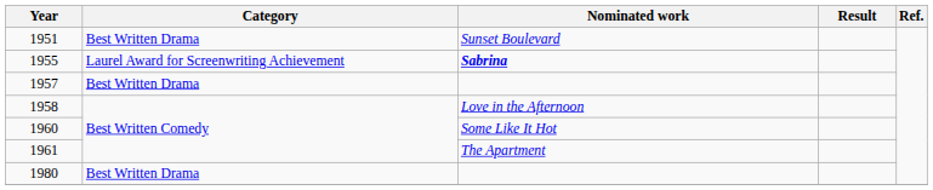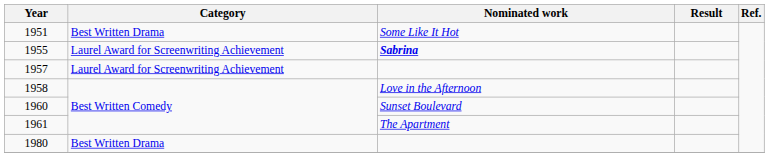1951 | Nominated work: Sunset Boulevard -> Some Like It Hot
1957 | Category: Best Written Drama -> Laurel Award for Screenwriting Achievement
1960 | Nominated work: Some Like It Hot -> Sunset Boulevard
